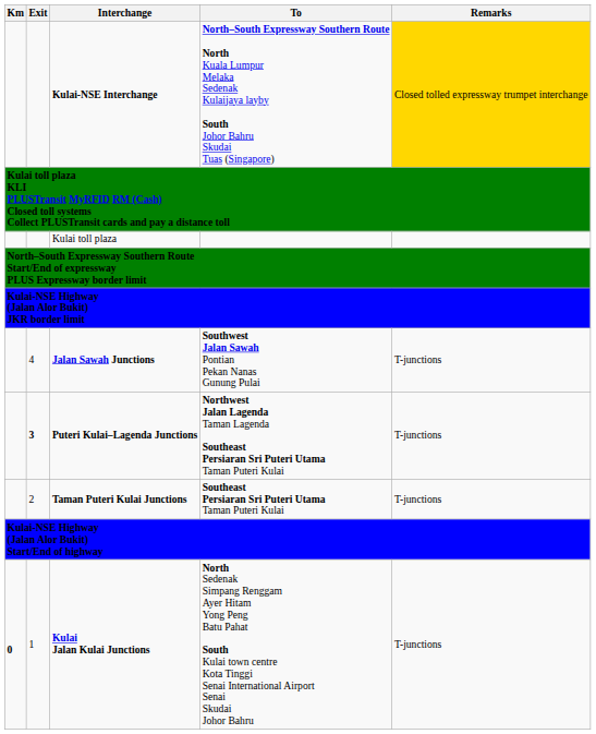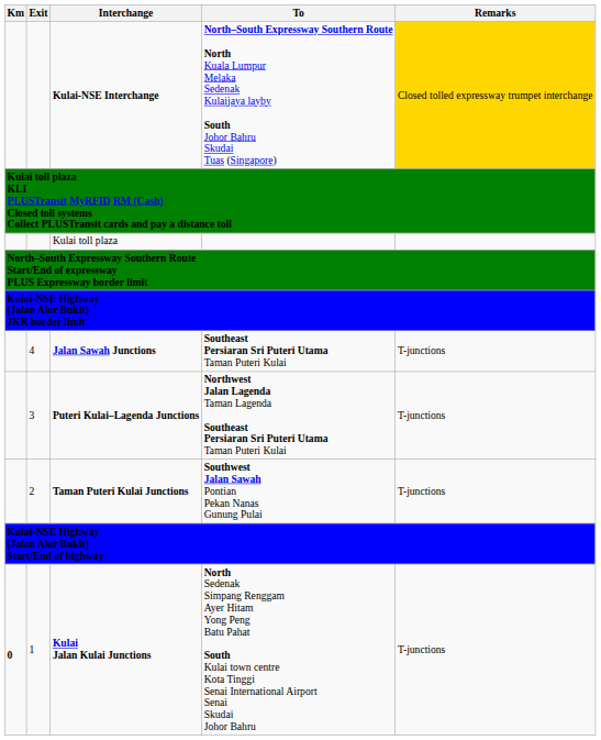Jalan Sawah Junctions | To: Southwest Jalan Sawah Pontian Pekan Nanas Gunung Pulai -> Southeast Persiaran Sri Puteri Utama Taman Puteri Kulai
Puteri Kulai–Lagenda Junctions | Exit: bold -> normal
Taman Puteri Kulai Junctions | To: Southeast Persiaran Sri Puteri Utama Taman Puteri Kulai -> Southwest Jalan Sawah Pontian Pekan Nanas Gunung Pulai
